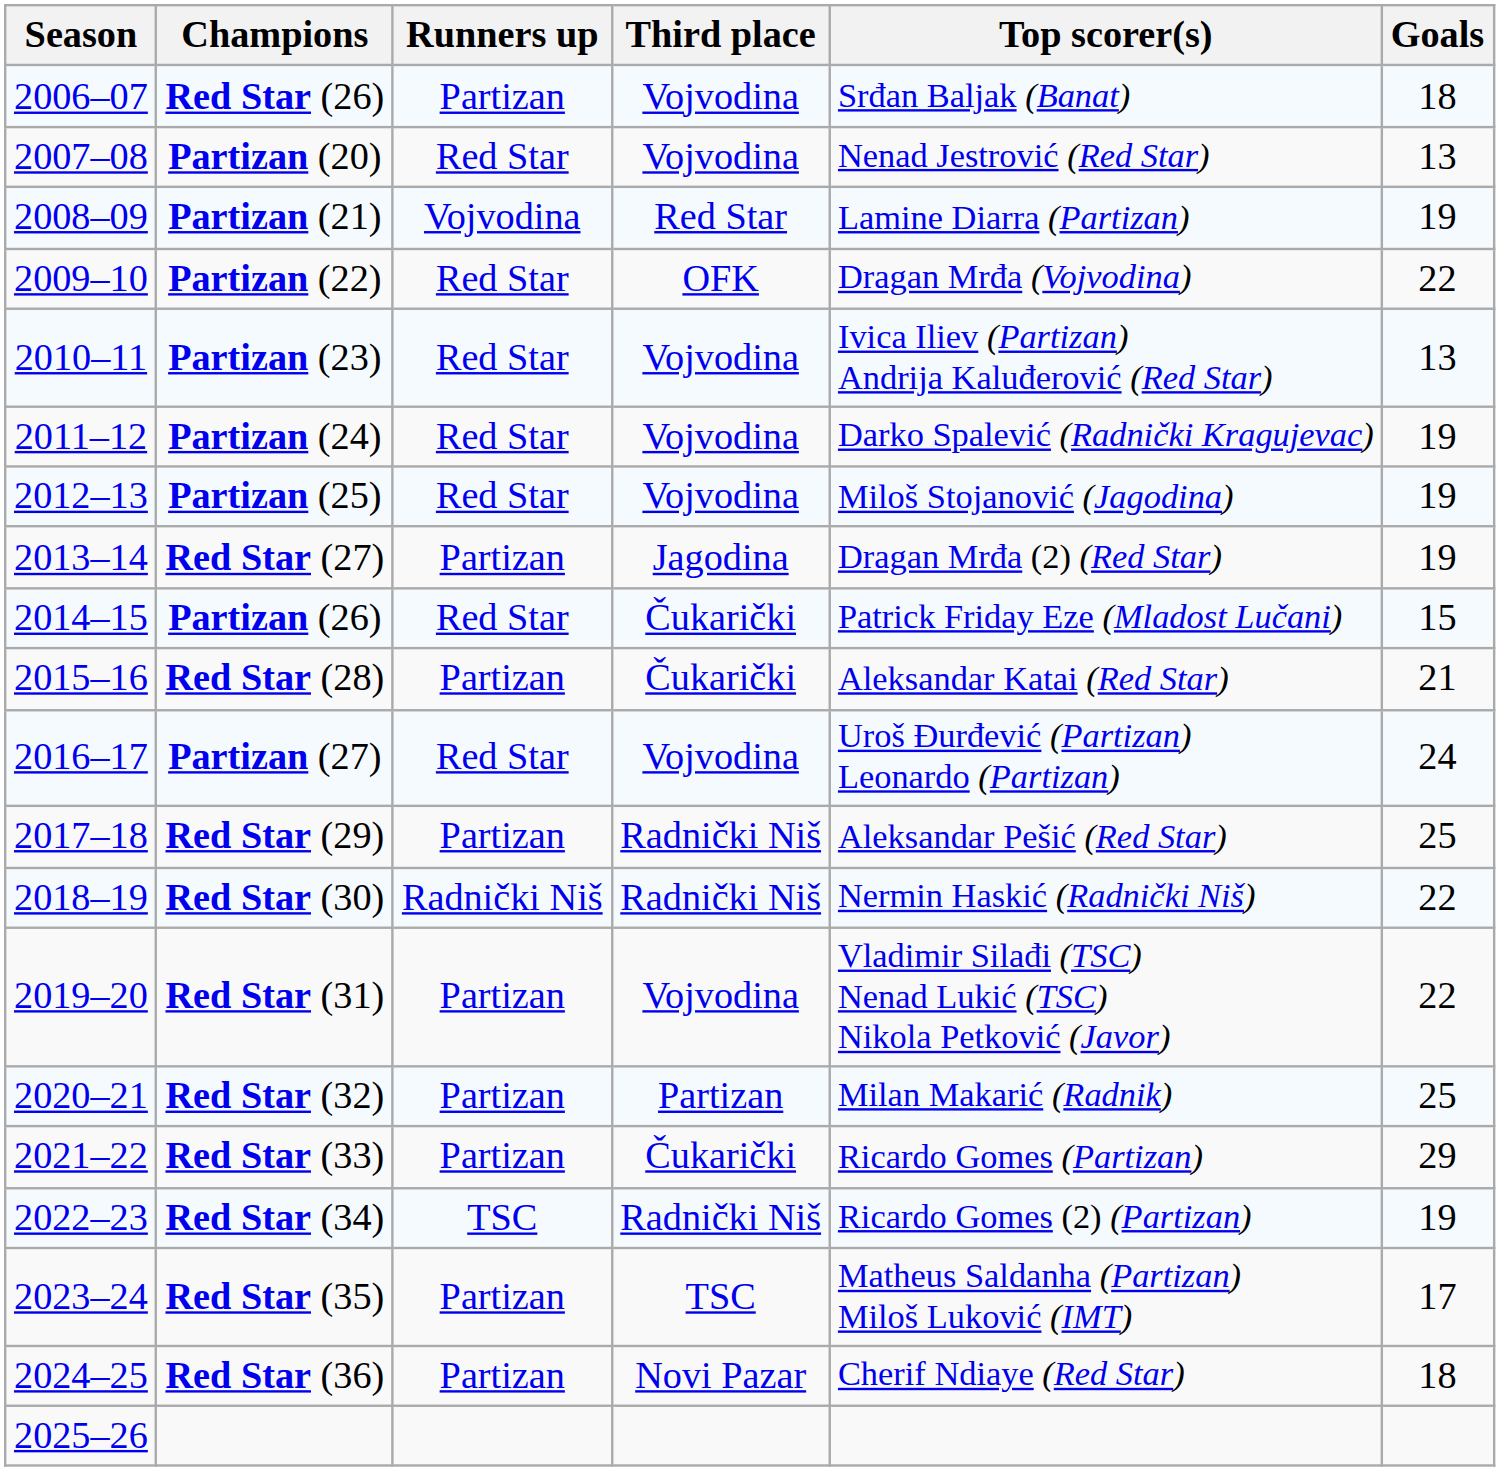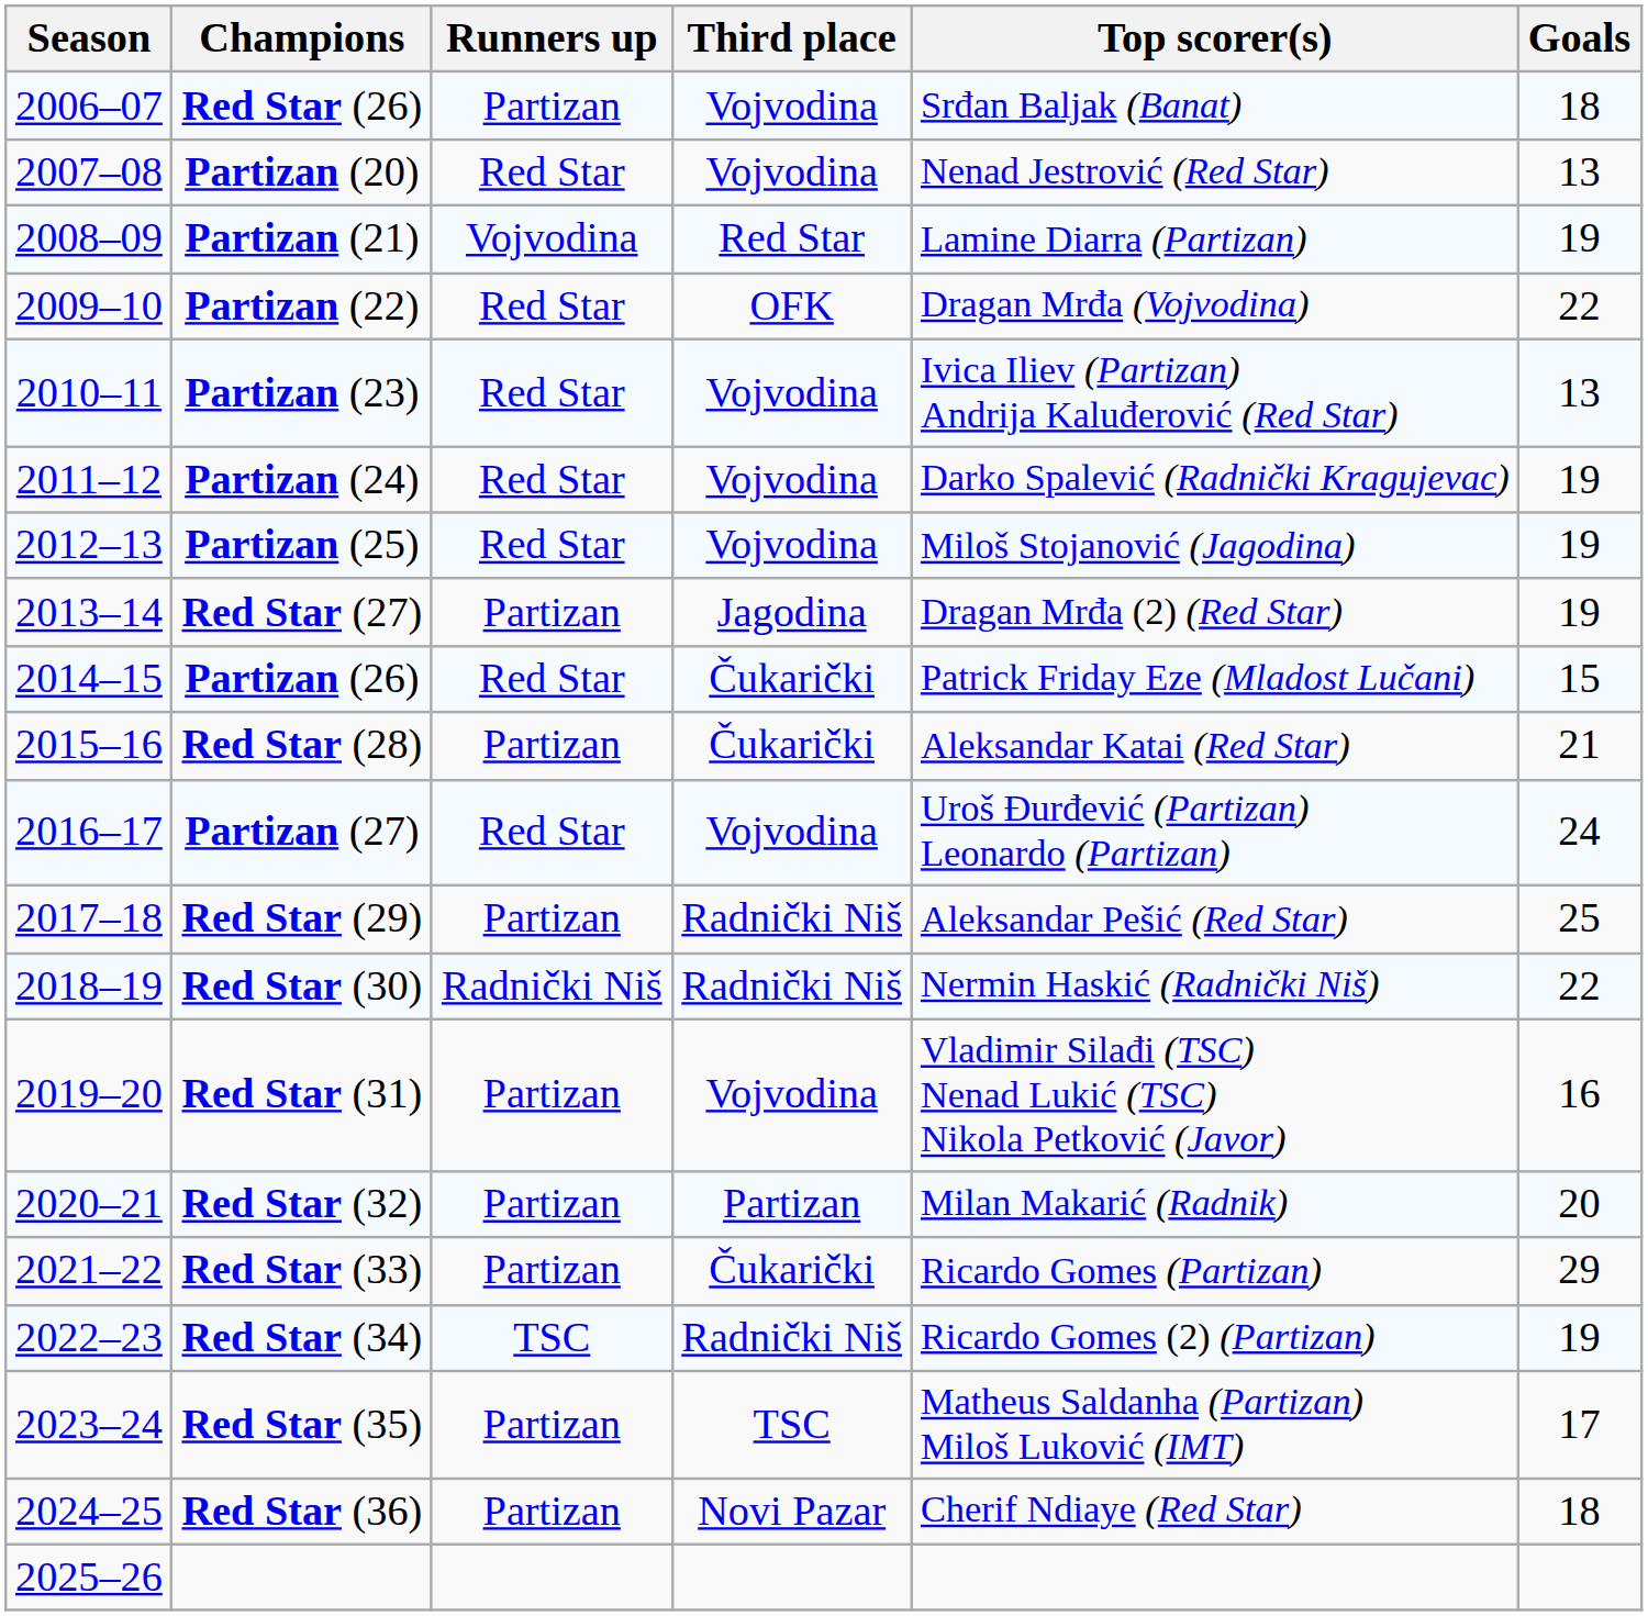Red Star (31) | Goals: 22 -> 16
Red Star (32) | Goals: 25 -> 20
